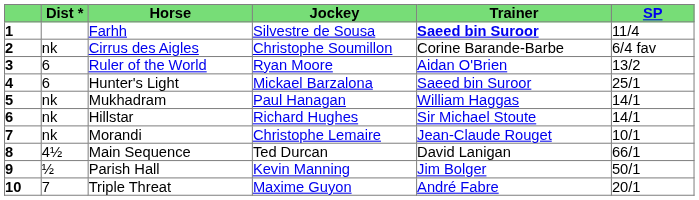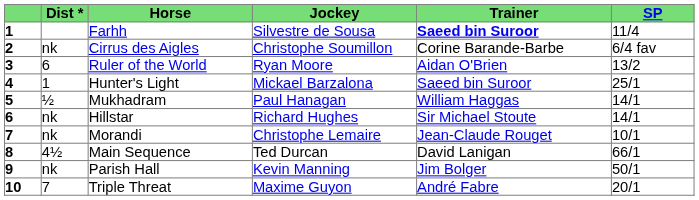Hunter's Light | Dist *: 6 -> 1
Mukhadram | Dist *: nk -> ½
Parish Hall | Dist *: ½ -> nk
